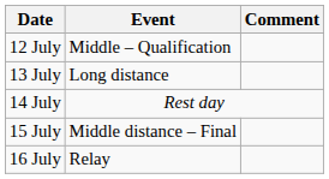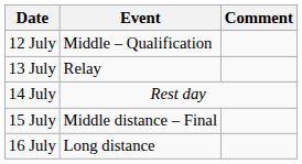13 July | Event: Long distance -> Relay
16 July | Event: Relay -> Long distance
